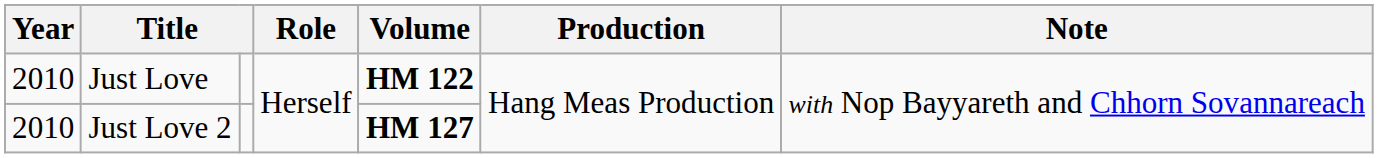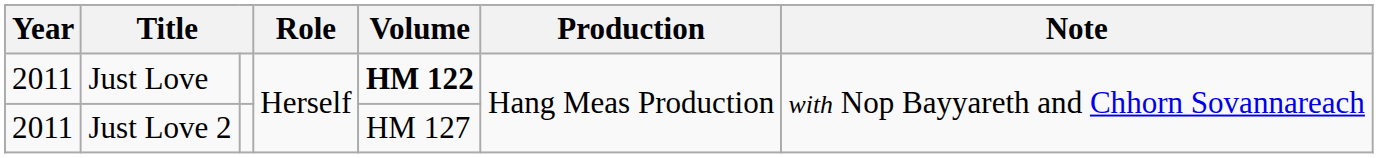Just Love | Year: 2010 -> 2011
Just Love 2 | Year: 2010 -> 2011
Just Love 2 | Volume: bold -> normal
